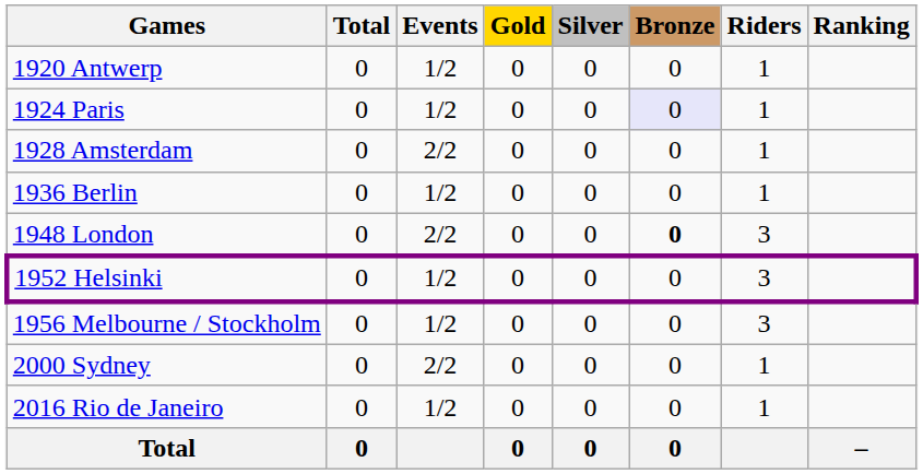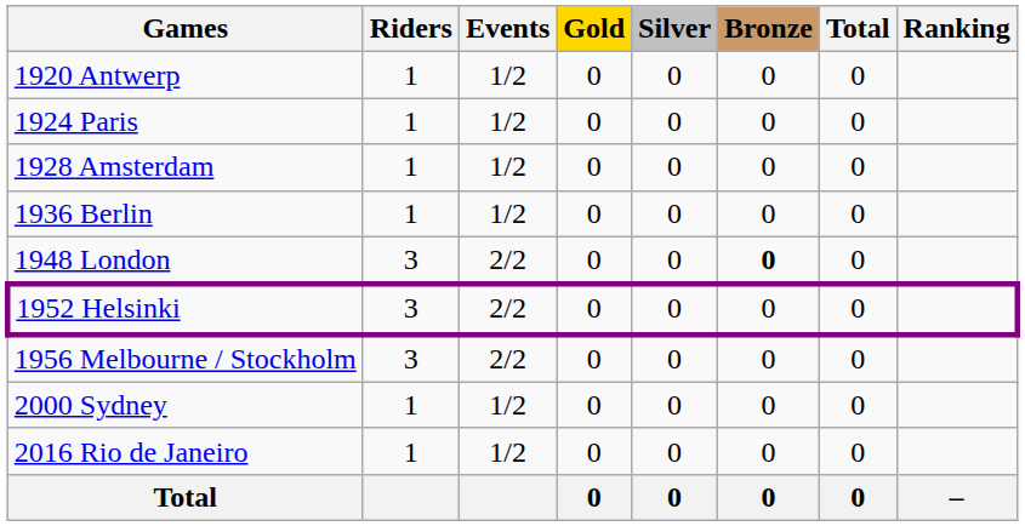columns swapped: Riders <-> Total
1924 Paris | Bronze: lavender background -> no background
1928 Amsterdam | Events: 2/2 -> 1/2
1952 Helsinki | Events: 1/2 -> 2/2
1956 Melbourne / Stockholm | Events: 1/2 -> 2/2
2000 Sydney | Events: 2/2 -> 1/2
